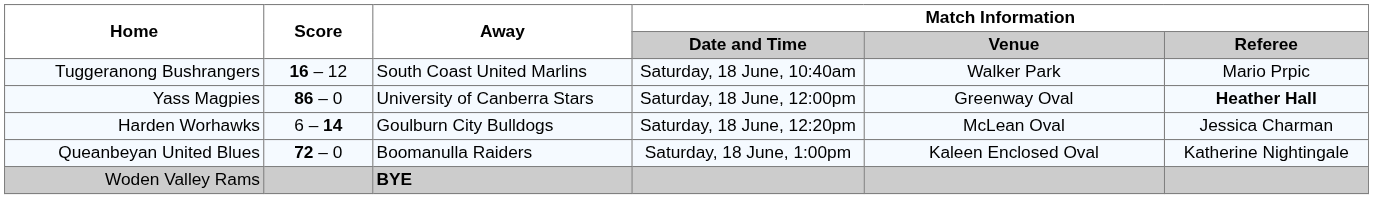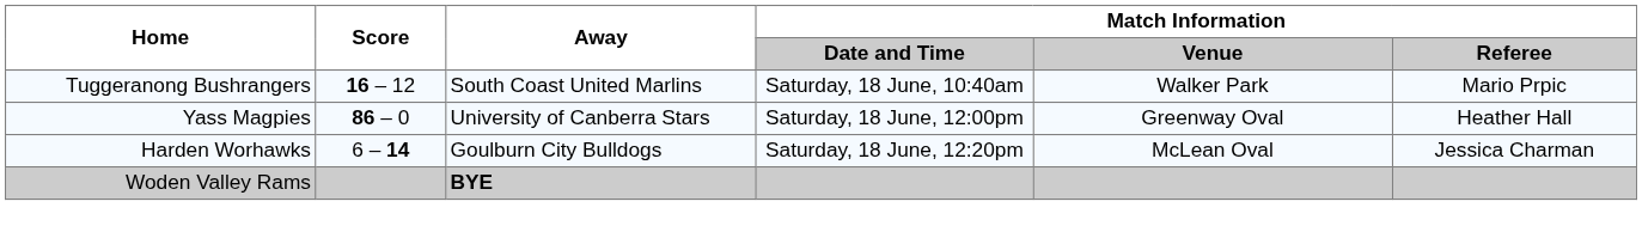Yass Magpies | Match Information / Referee: bold -> normal
- row: Queanbeyan United Blues | 72 – 0 | Boomanulla Raiders | Saturday, 18 June, 1:00pm | Kaleen Enclosed Oval | Katherine Nightingale
